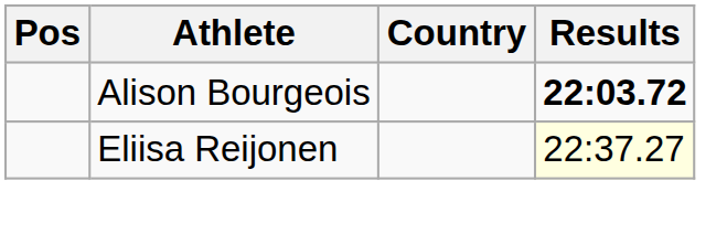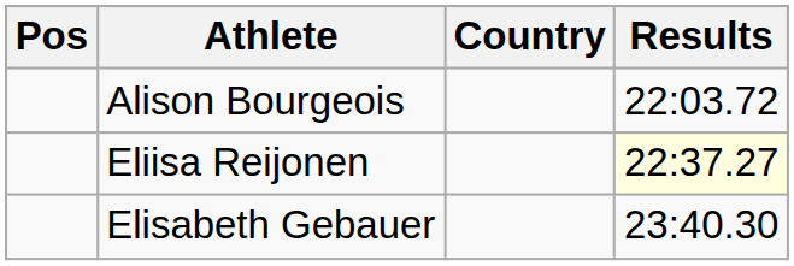Alison Bourgeois | Results: bold -> normal
+ row: Elisabeth Gebauer | 23:40.30
